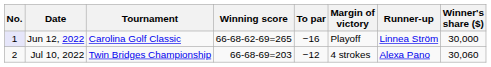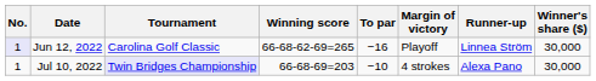Jul 10, 2022 | No.: 2 -> 1
Jul 10, 2022 | Tournament: no background -> lavender background
Jul 10, 2022 | To par: −12 -> −10
Jul 10, 2022 | Winner's share ($): 30,060 -> 30,000
